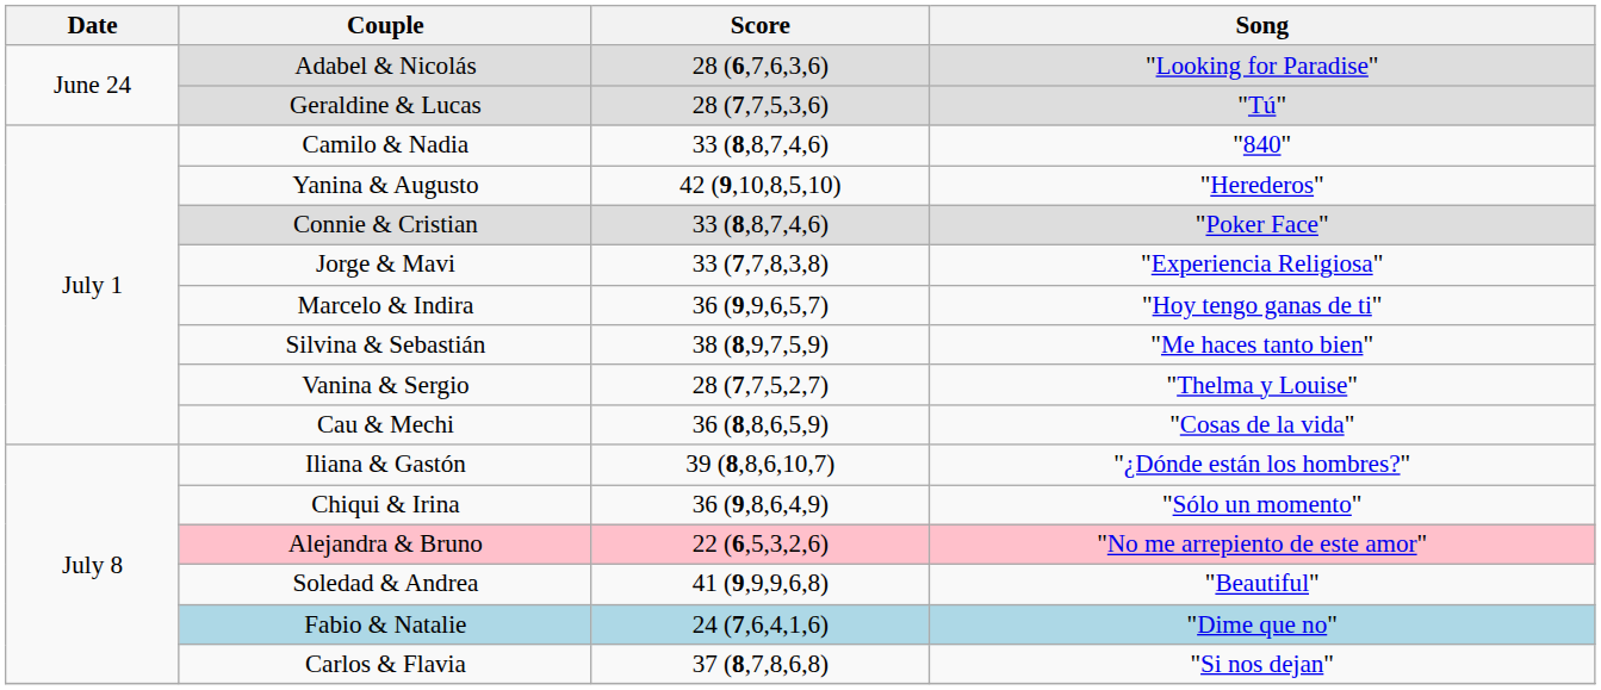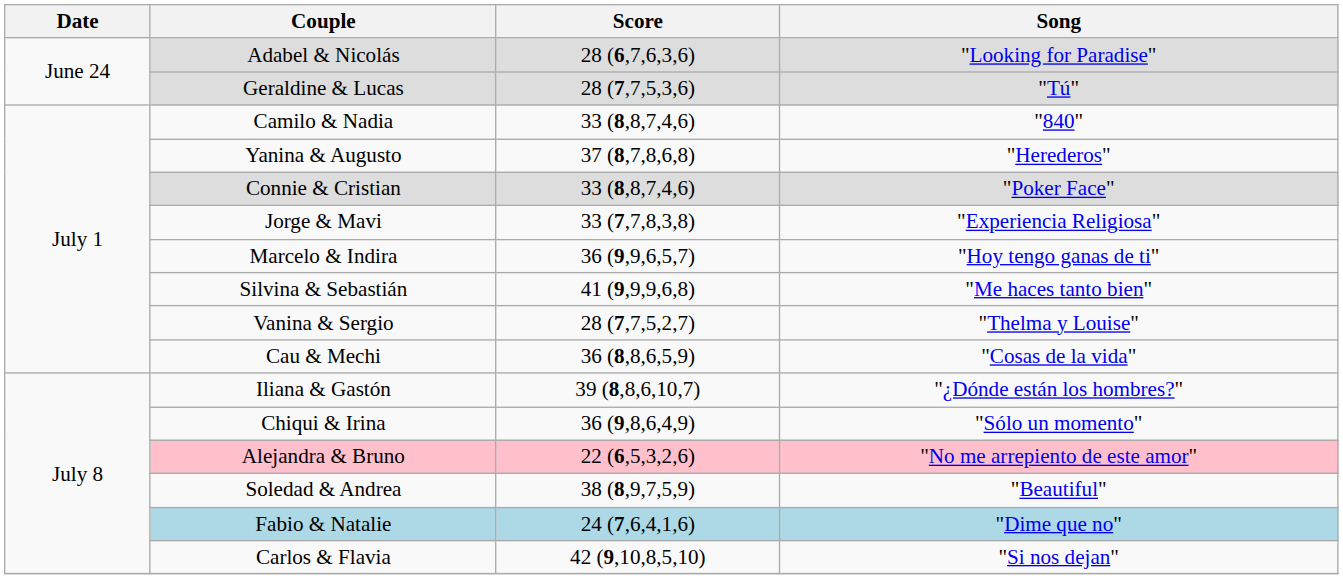Yanina & Augusto | Score: 42 (9,10,8,5,10) -> 37 (8,7,8,6,8)
Silvina & Sebastián | Score: 38 (8,9,7,5,9) -> 41 (9,9,9,6,8)
Soledad & Andrea | Score: 41 (9,9,9,6,8) -> 38 (8,9,7,5,9)
Carlos & Flavia | Score: 37 (8,7,8,6,8) -> 42 (9,10,8,5,10)
